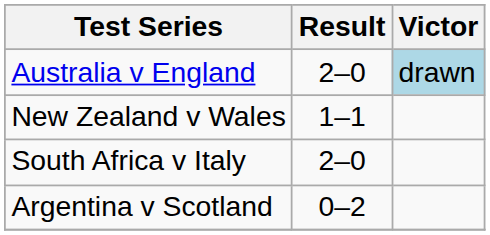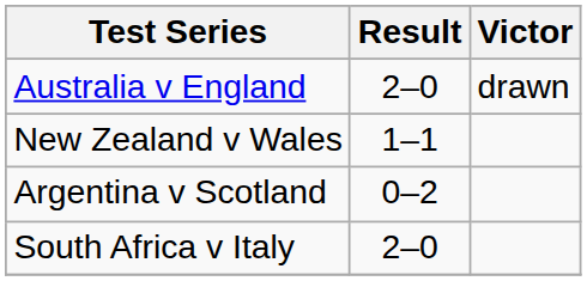Australia v England | Victor: lightblue background -> no background
rows swapped: Argentina v Scotland <-> South Africa v Italy
